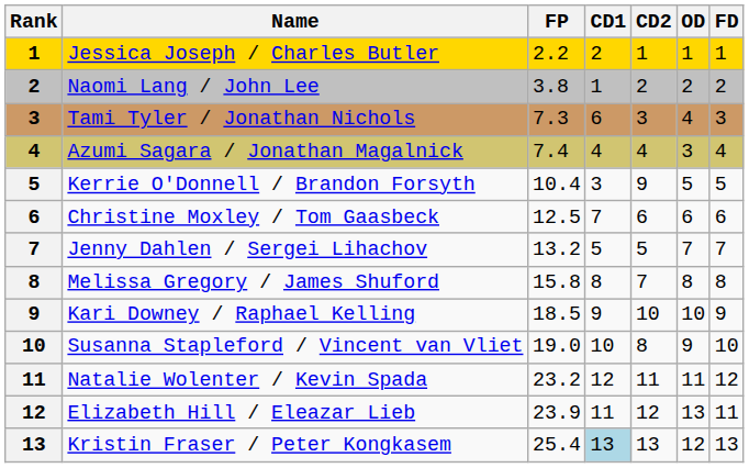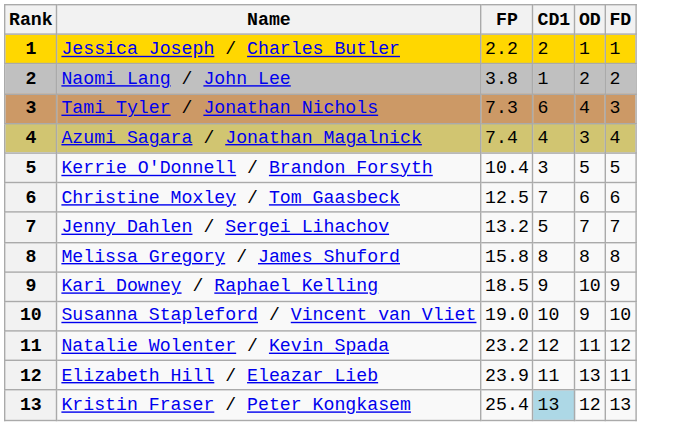- column: CD2 | 1 | 2 | 3 | 4 | 9 | 6 | 5 | 7 | 10 | 8 | 11 | 12 | 13
